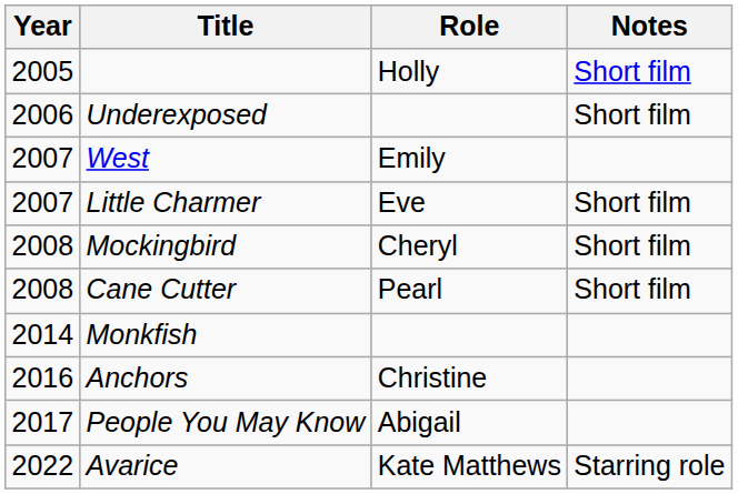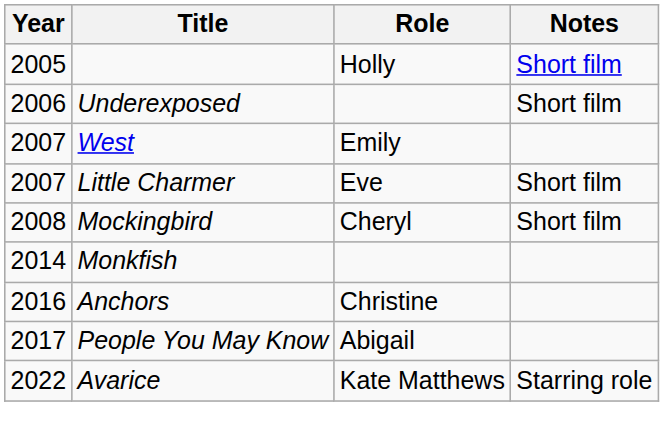- row: 2008 | Cane Cutter | Pearl | Short film
